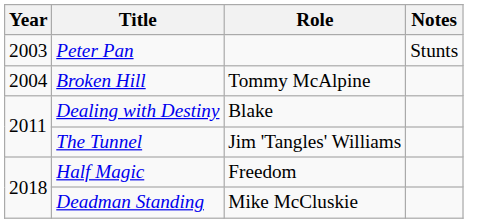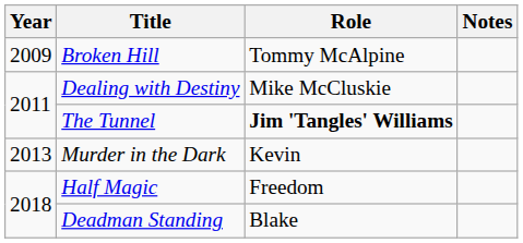- row: 2003 | Peter Pan | Stunts
Broken Hill | Year: 2004 -> 2009
Dealing with Destiny | Role: Blake -> Mike McCluskie
The Tunnel | Role: normal -> bold
+ row: 2013 | Murder in the Dark | Kevin
Deadman Standing | Role: Mike McCluskie -> Blake
